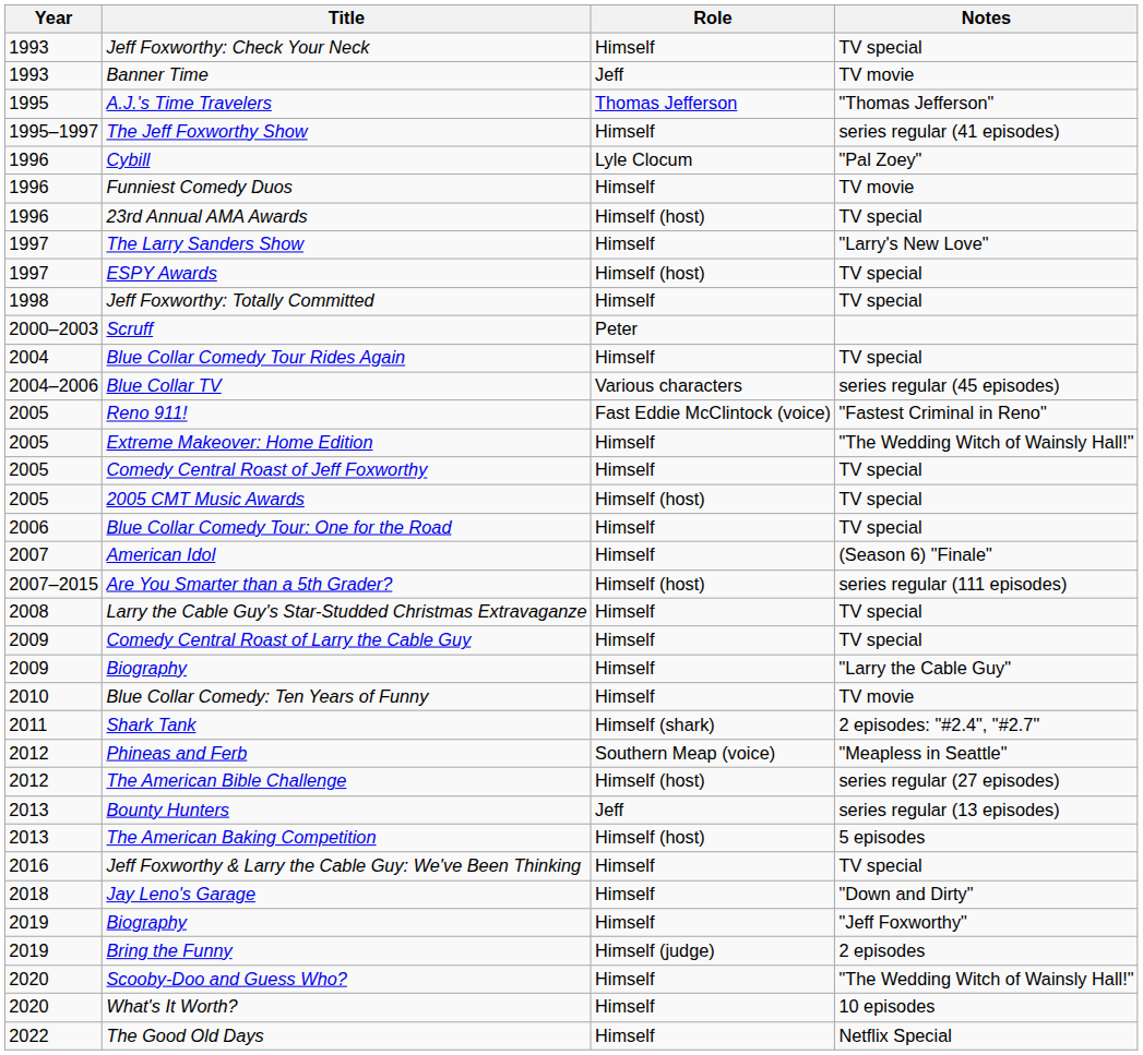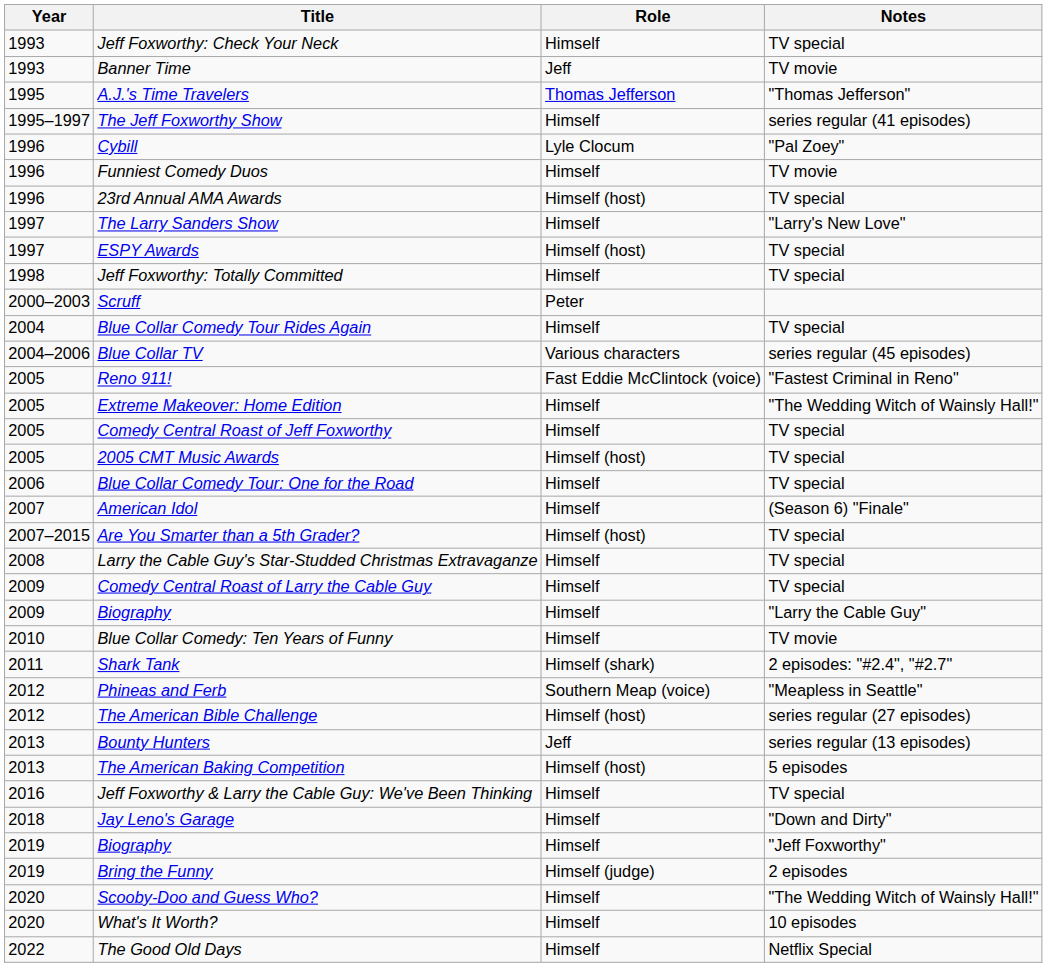Are You Smarter than a 5th Grader? | Notes: series regular (111 episodes) -> TV special
